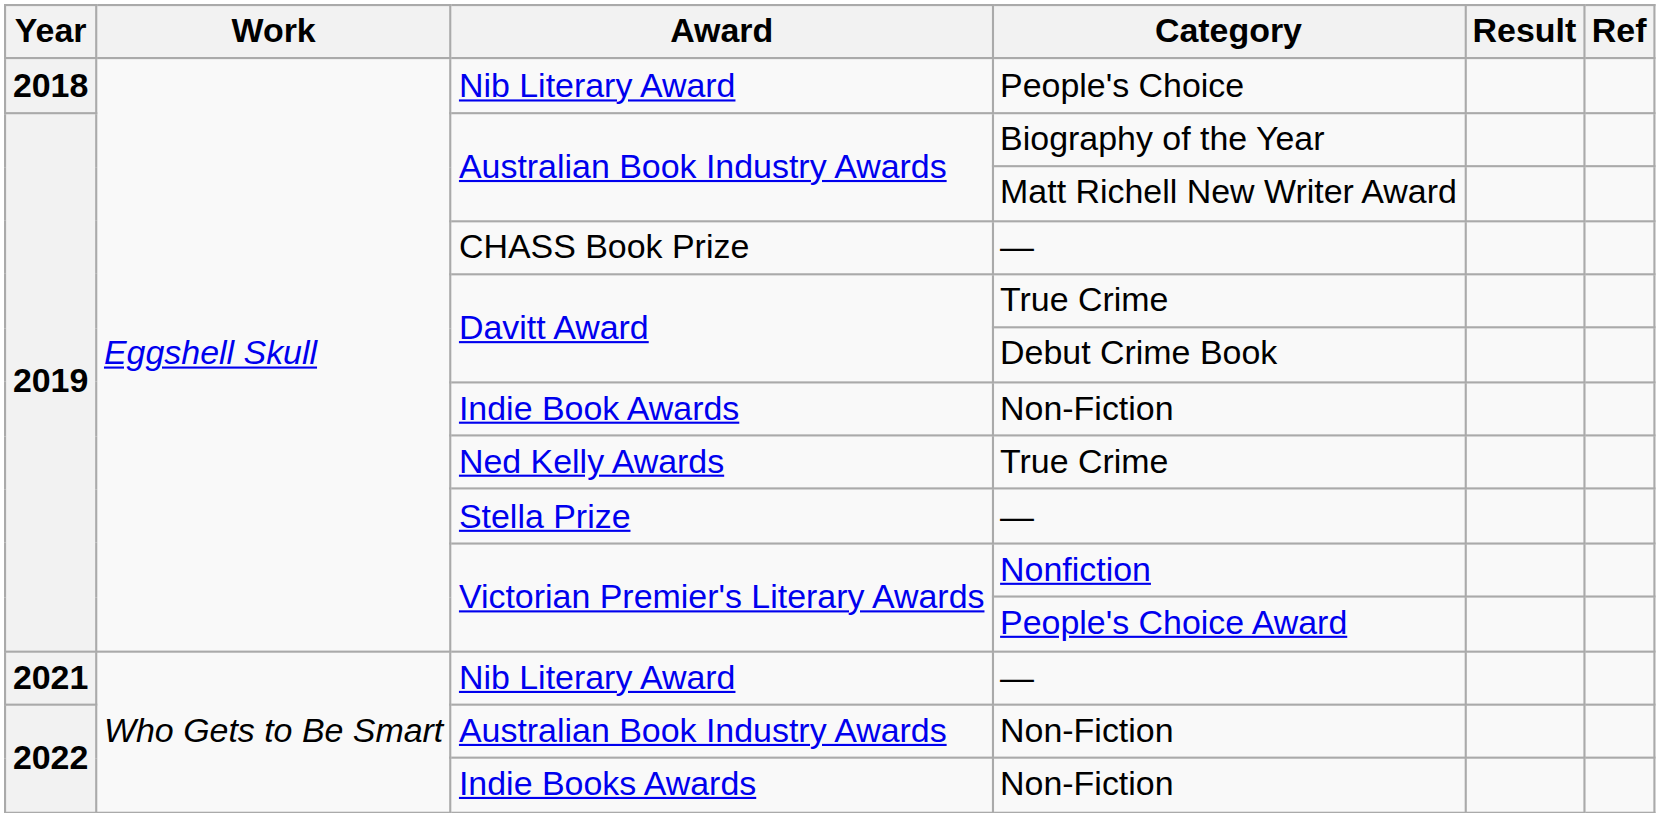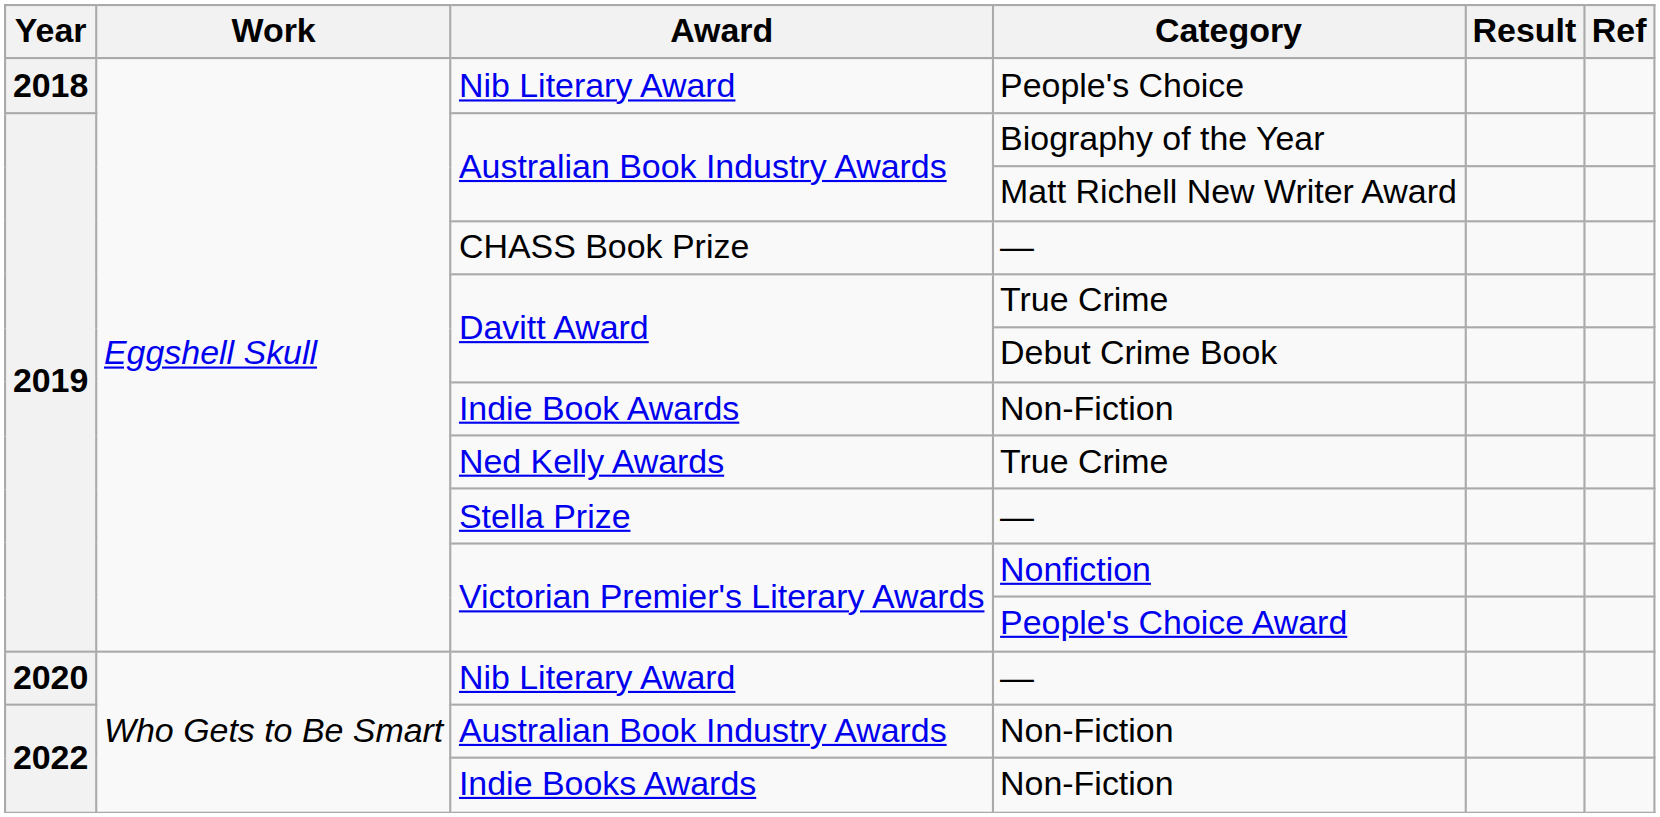Nib Literary Award / — | Year: 2021 -> 2020
